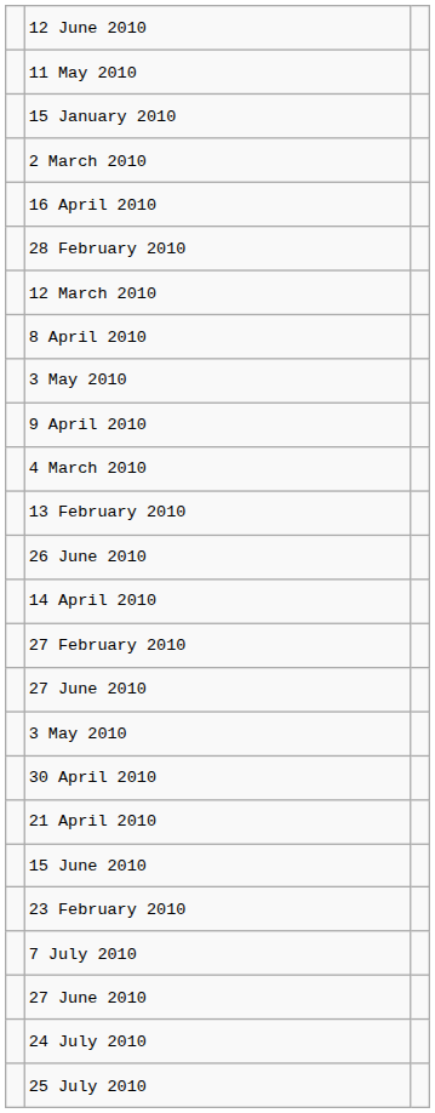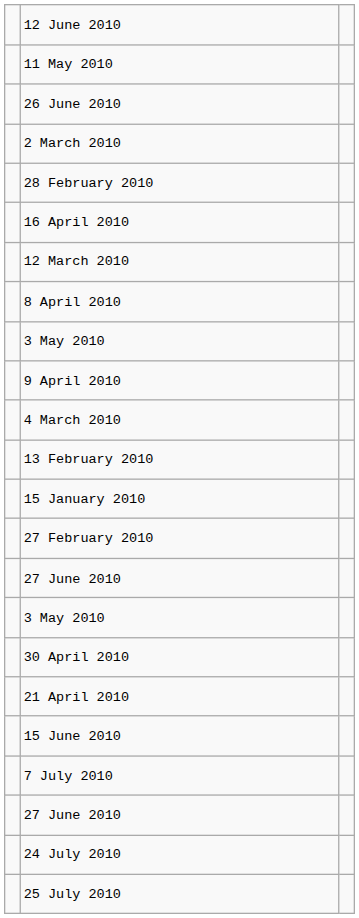rows swapped: 15 January 2010 <-> 26 June 2010
rows swapped: 16 April 2010 <-> 28 February 2010
- row: 14 April 2010
- row: 23 February 2010
